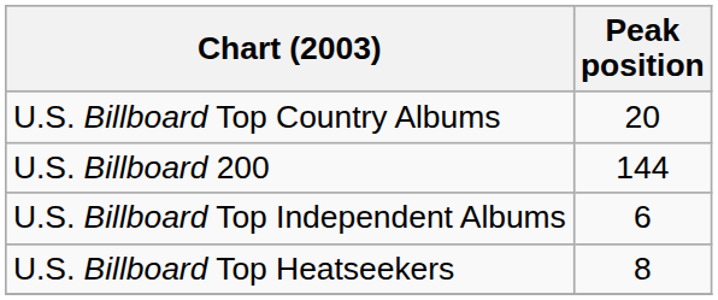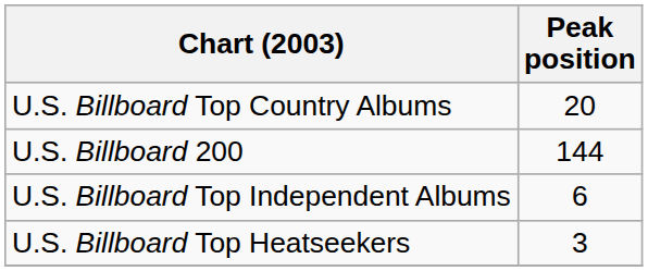U.S. Billboard Top Heatseekers | Peak position: 8 -> 3
